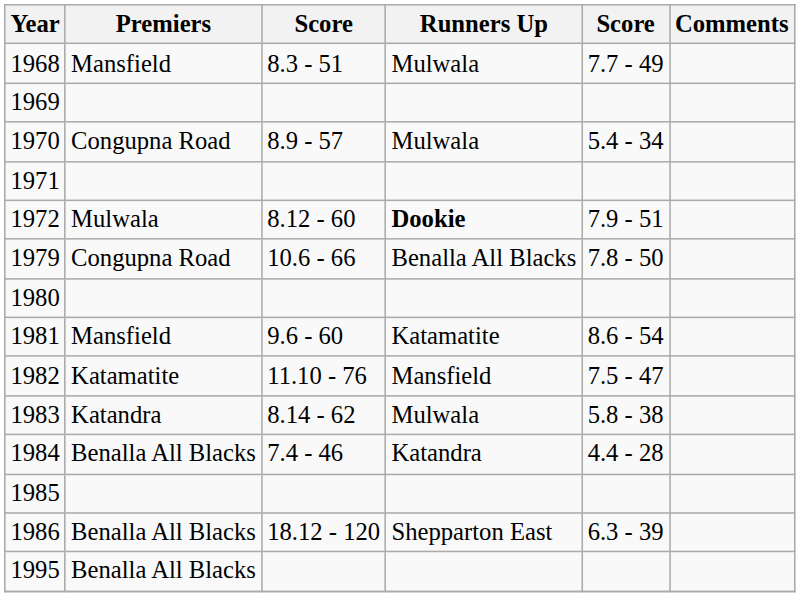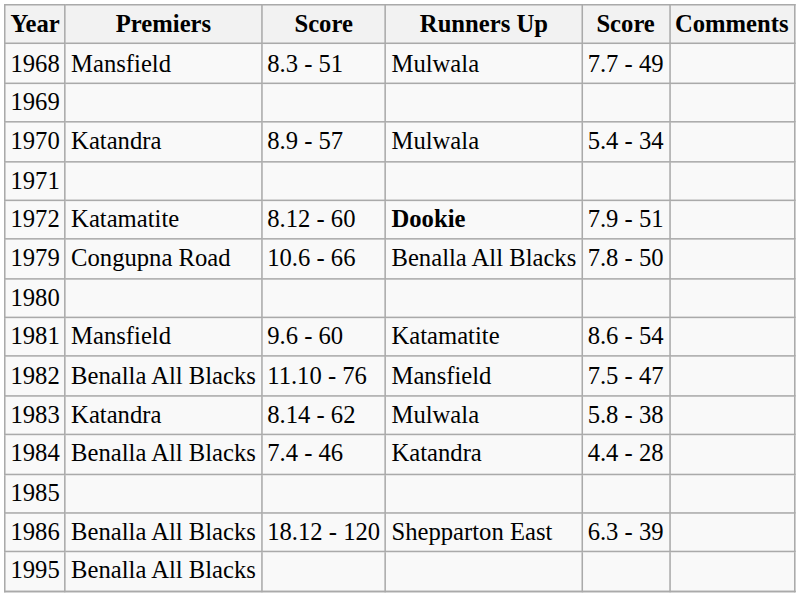1970 | Premiers: Congupna Road -> Katandra
1972 | Premiers: Mulwala -> Katamatite
1982 | Premiers: Katamatite -> Benalla All Blacks
